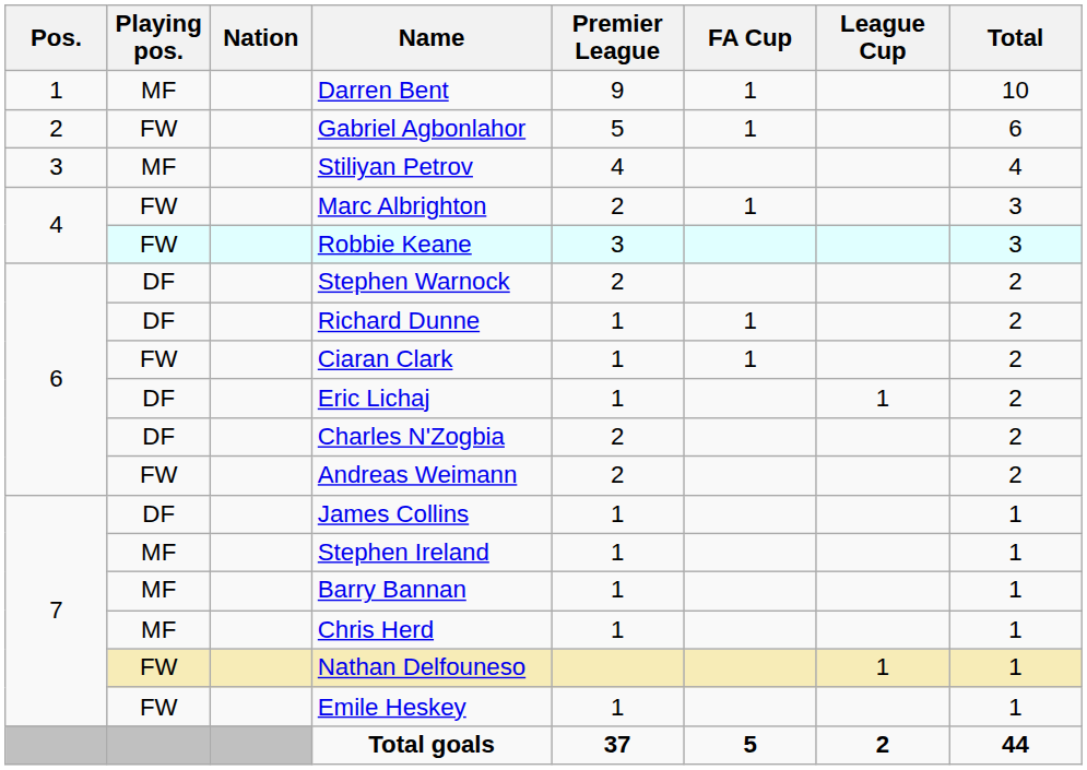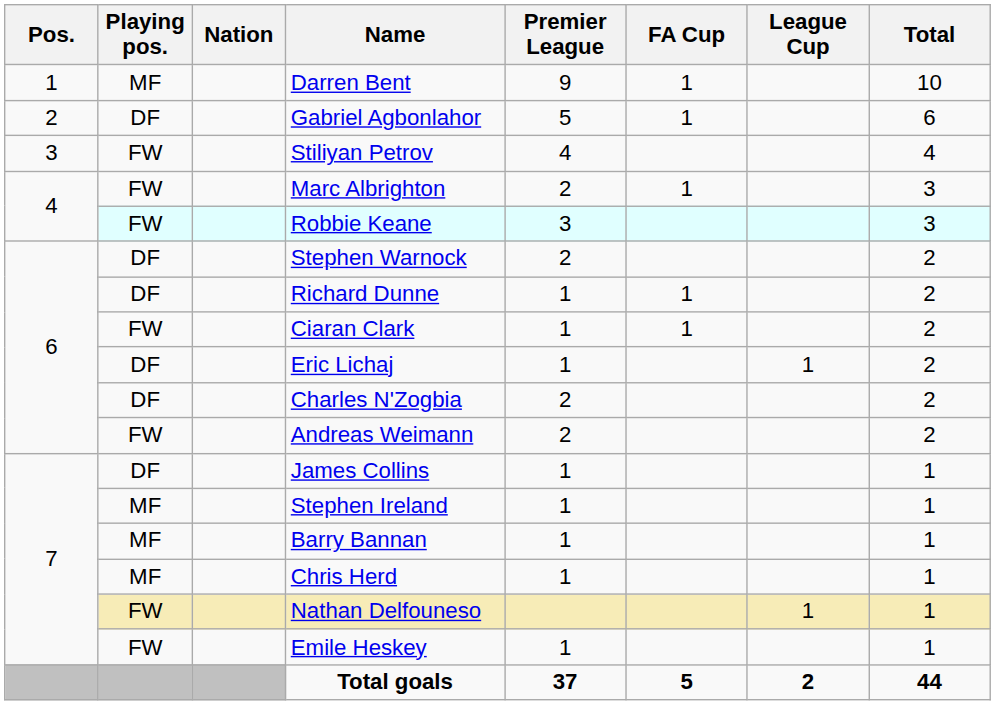Gabriel Agbonlahor | Playing pos.: FW -> DF
Stiliyan Petrov | Playing pos.: MF -> FW
